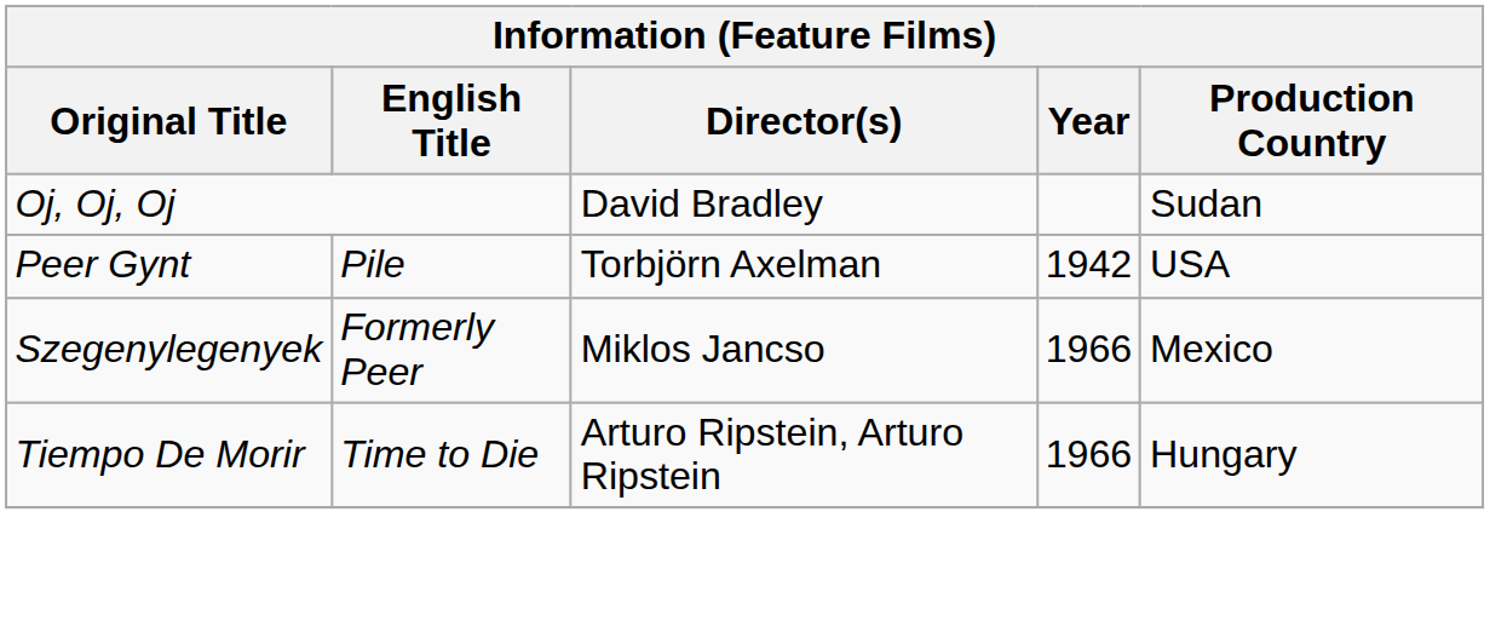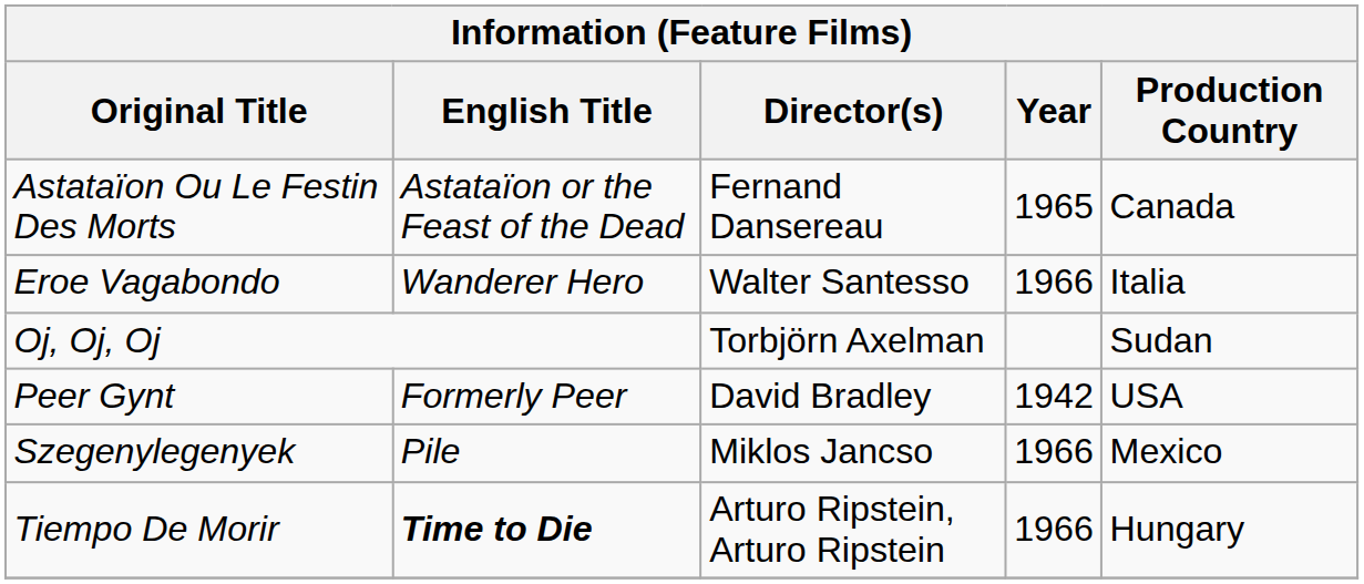+ row: Astataïon Ou Le Festin Des Morts | Astataïon or the Feast of the Dead | Fernand Dansereau | 1965 | Canada
+ row: Eroe Vagabondo | Wanderer Hero | Walter Santesso | 1966 | Italia
Oj, Oj, Oj | Director(s): David Bradley -> Torbjörn Axelman
Peer Gynt | English Title: Pile -> Formerly Peer
Peer Gynt | Director(s): Torbjörn Axelman -> David Bradley
Szegenylegenyek | English Title: Formerly Peer -> Pile
Tiempo De Morir | English Title: normal -> bold
